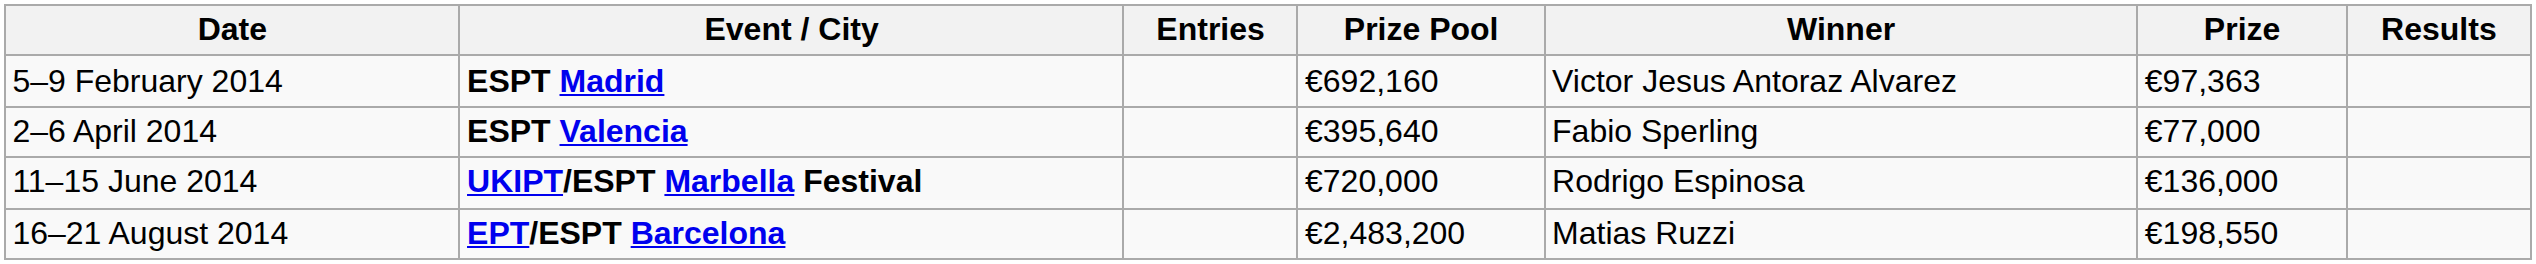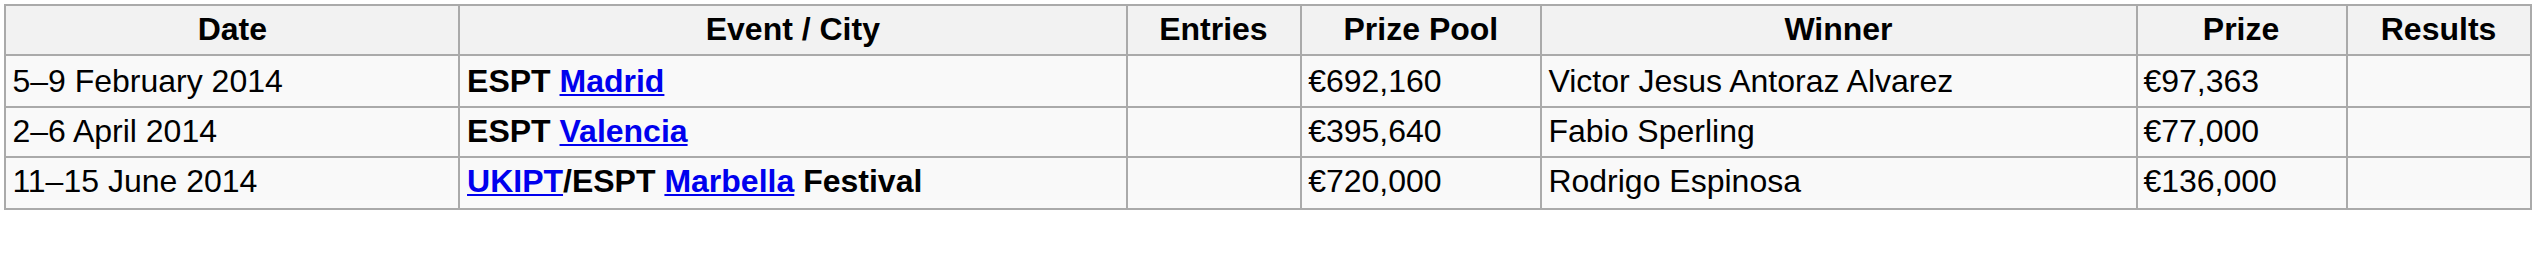- row: 16–21 August 2014 | EPT/ESPT Barcelona | €2,483,200 | Matias Ruzzi | €198,550
